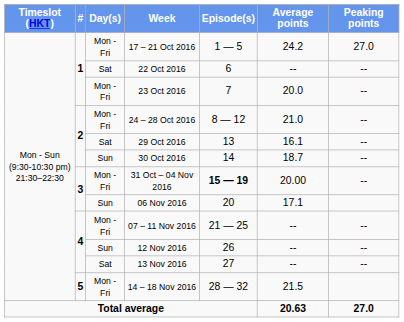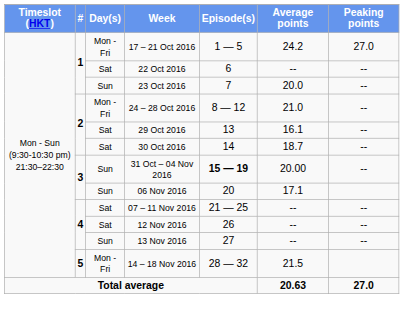23 Oct 2016 | Day(s): Mon - Fri -> Sun
30 Oct 2016 | Day(s): Sun -> Sat
31 Oct – 04 Nov 2016 | Day(s): Mon - Fri -> Sun
07 – 11 Nov 2016 | Day(s): Mon - Fri -> Sat
12 Nov 2016 | Day(s): Sun -> Sat
13 Nov 2016 | Day(s): Sat -> Sun
